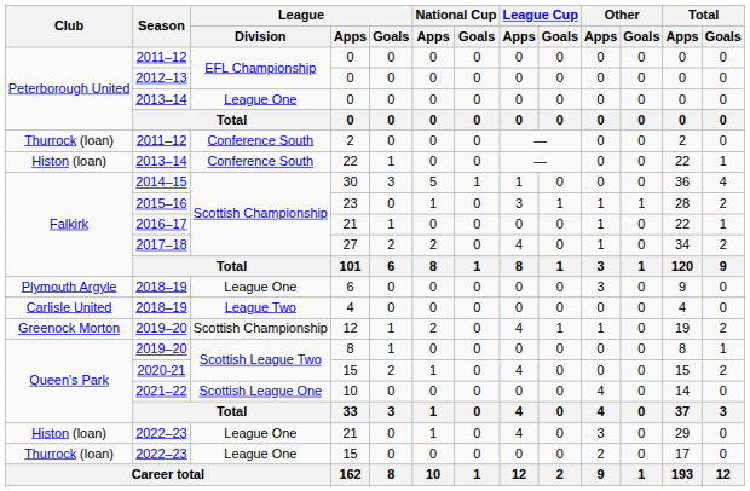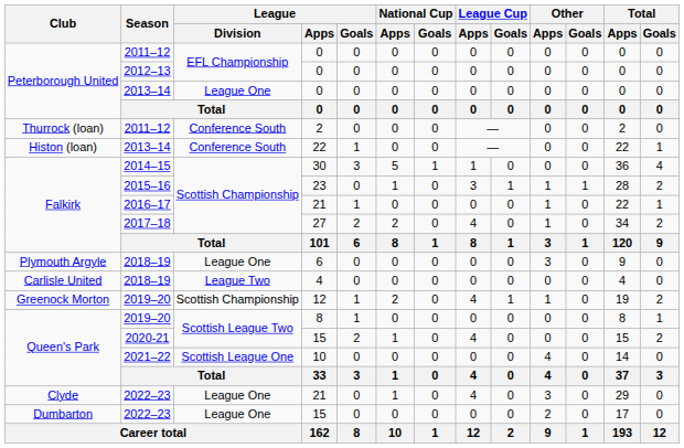2022–23 / 21 | Club: Histon (loan) -> Clyde
2022–23 / 15 | Club: Thurrock (loan) -> Dumbarton
